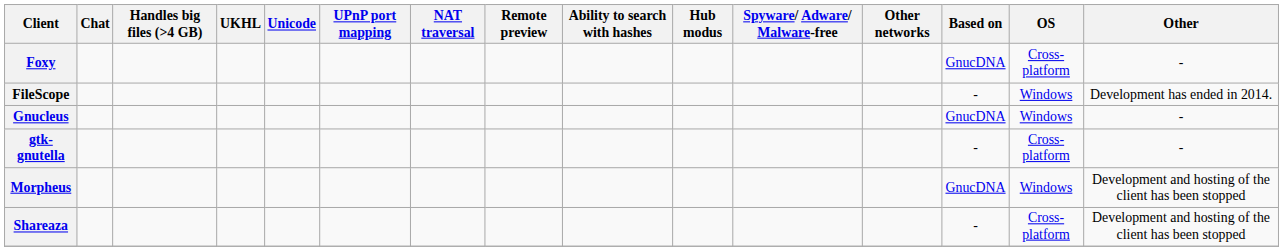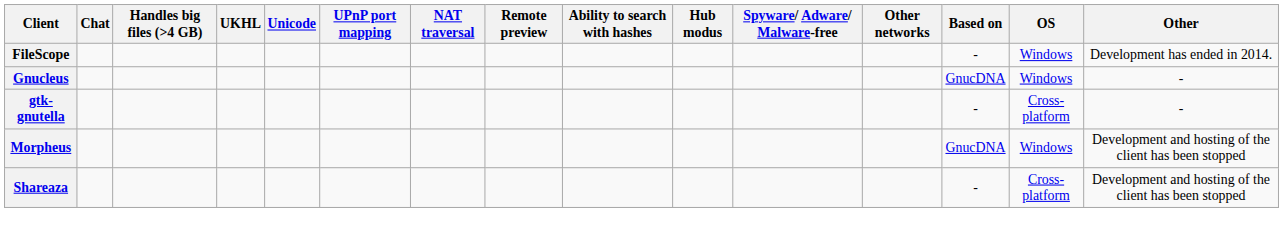- row: Foxy | GnucDNA | Cross-platform | -
